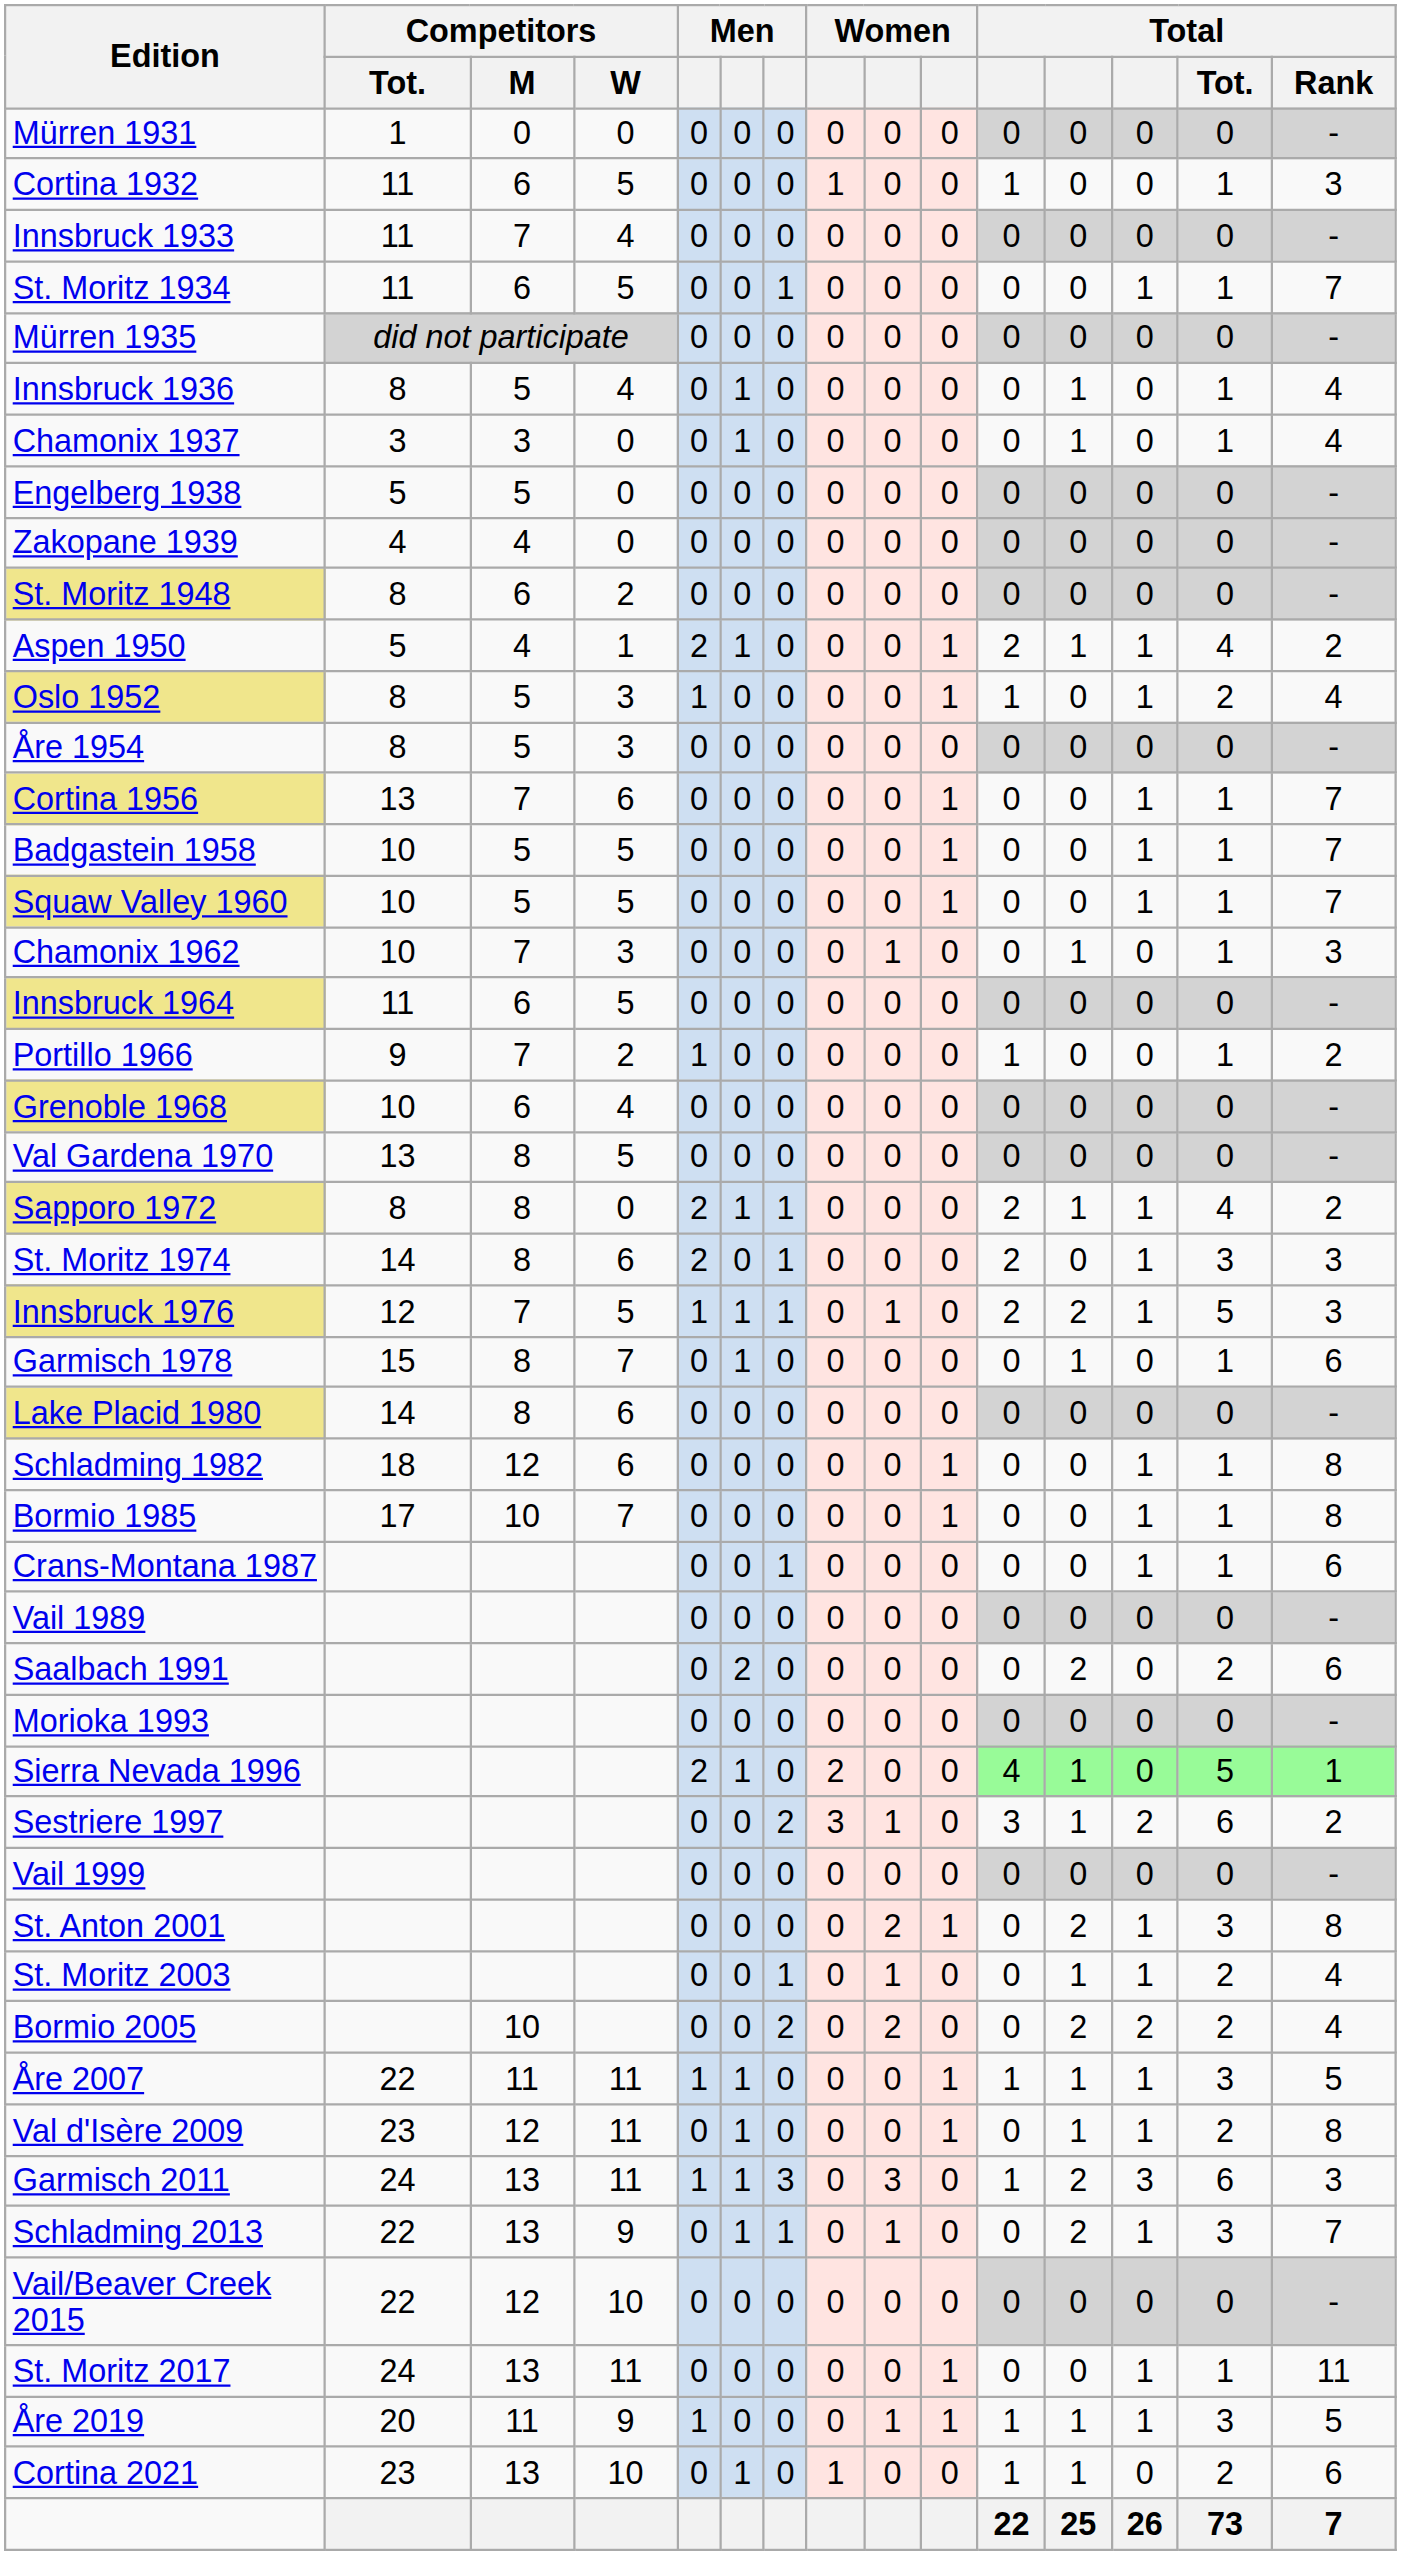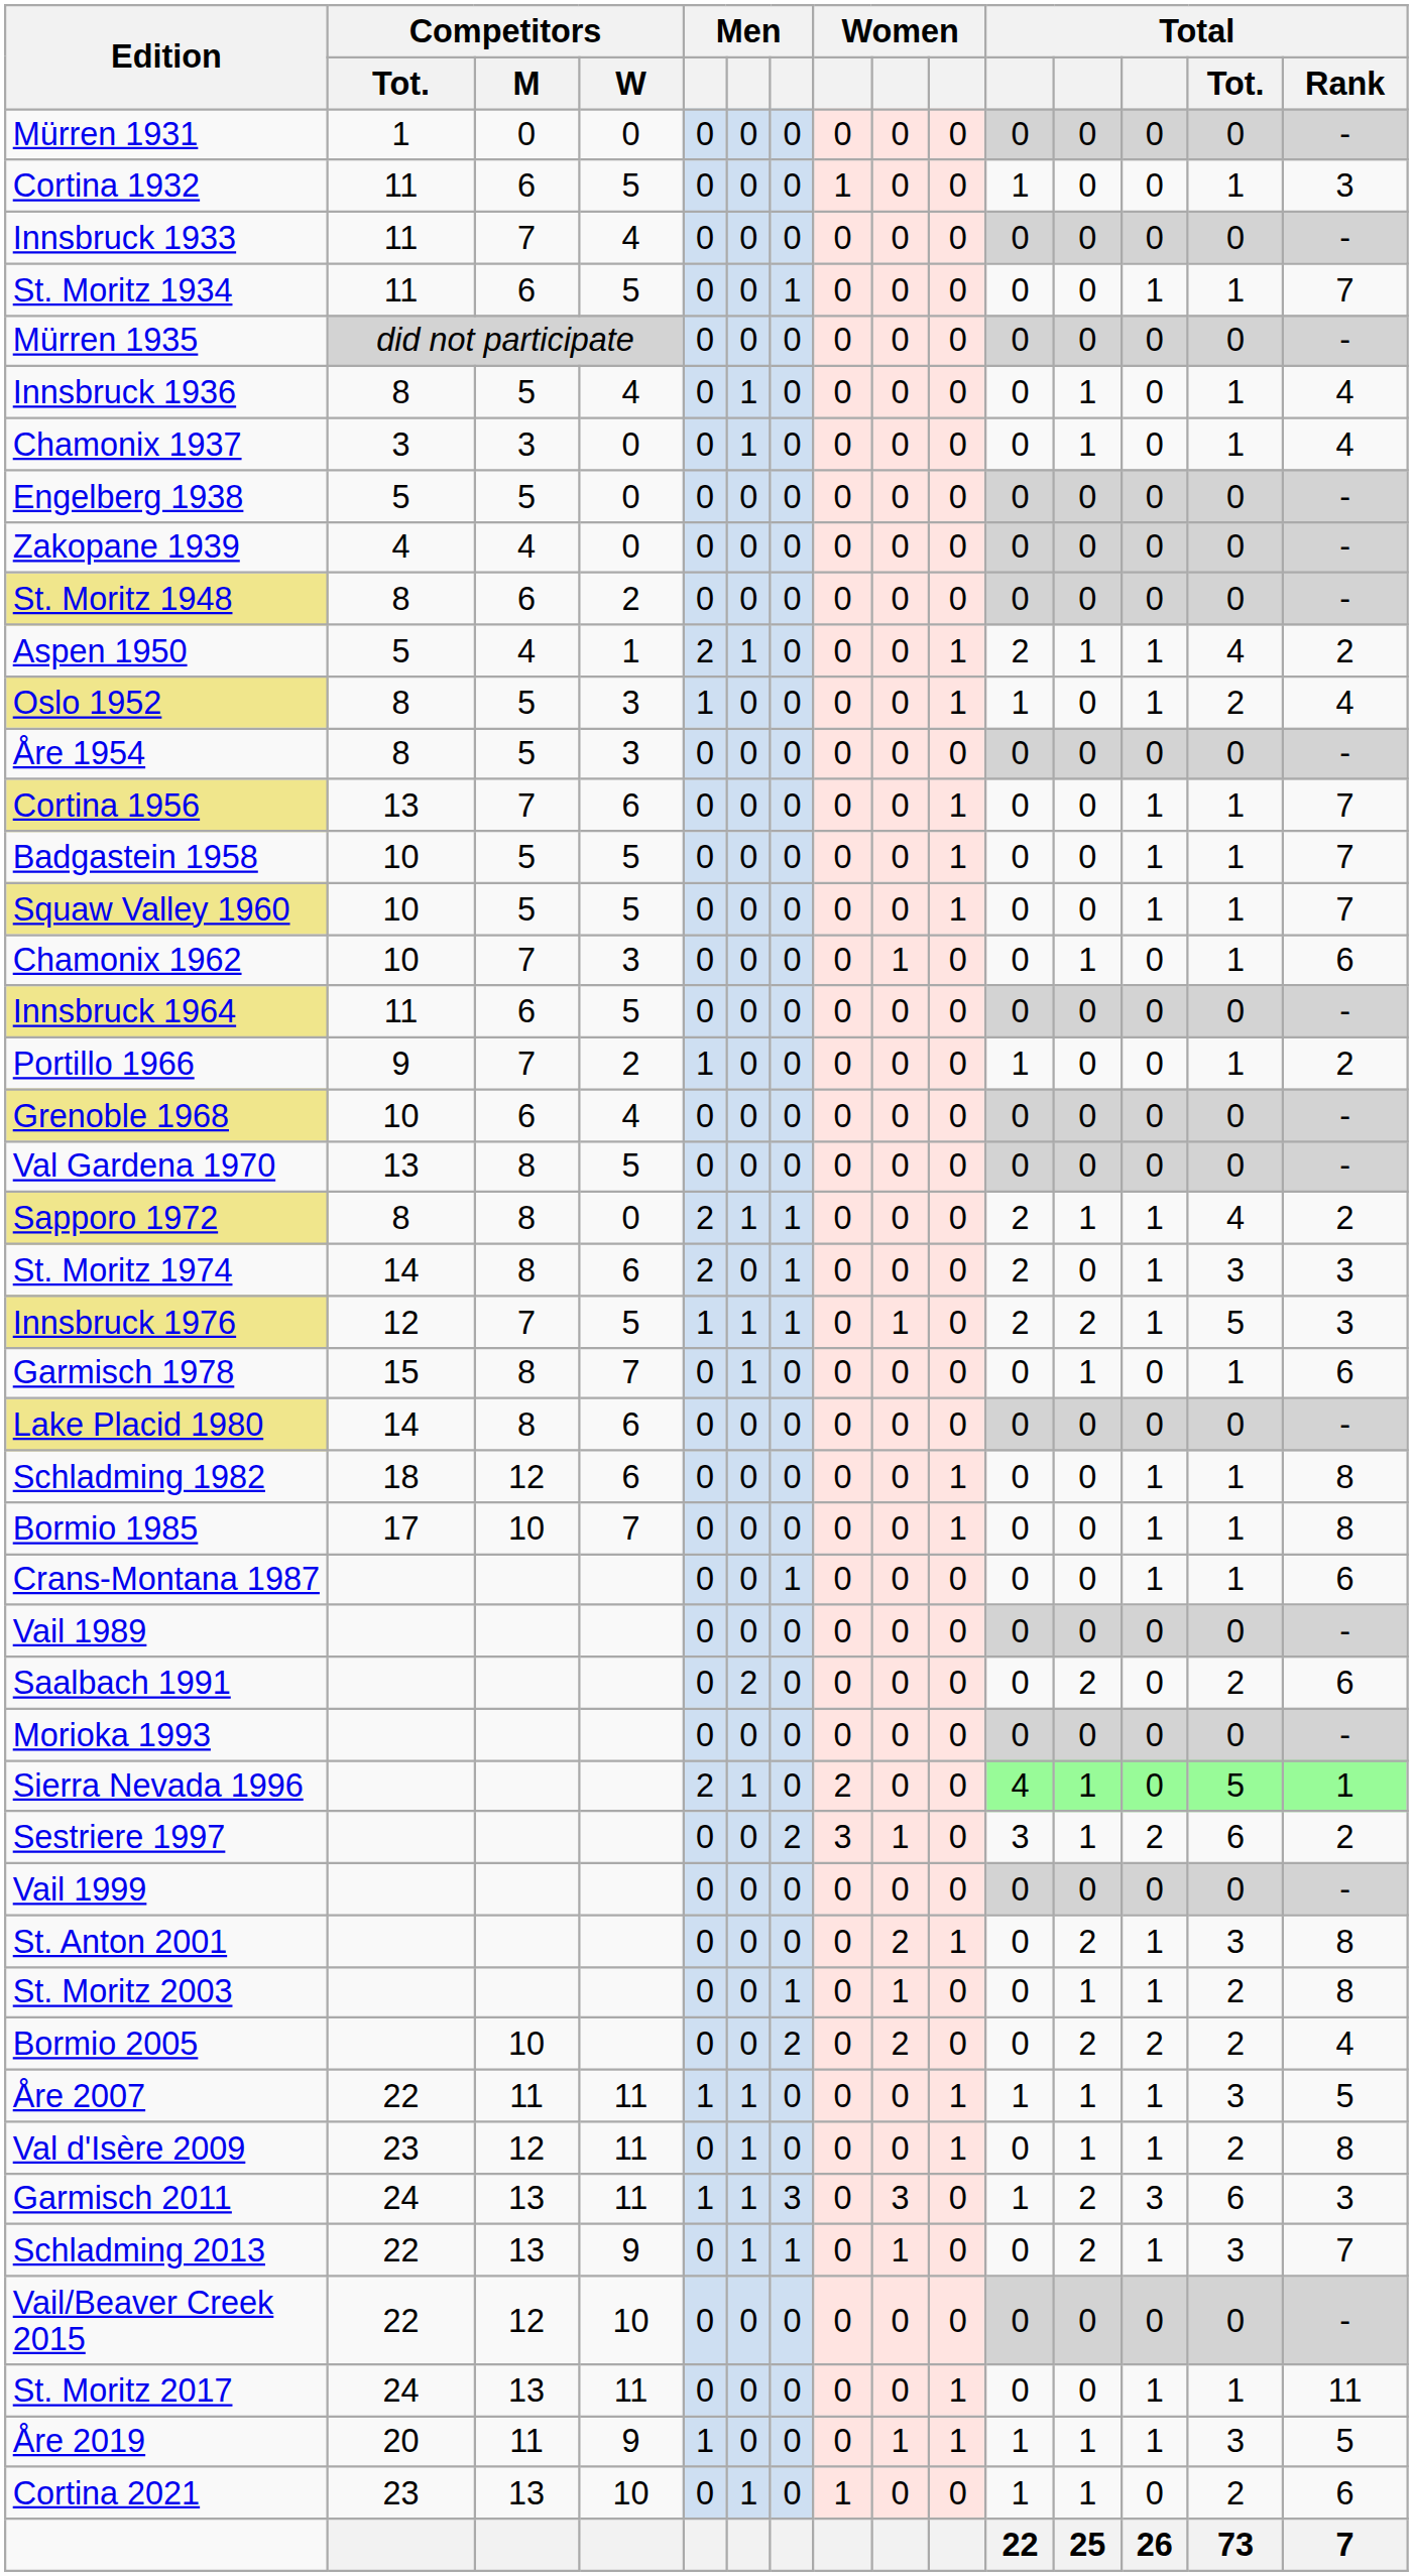Chamonix 1962 | Total / Rank: 3 -> 6
St. Moritz 2003 | Total / Rank: 4 -> 8
